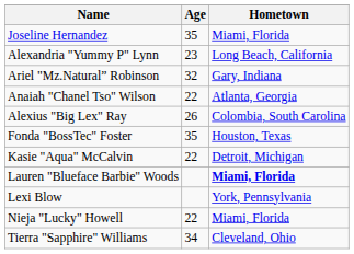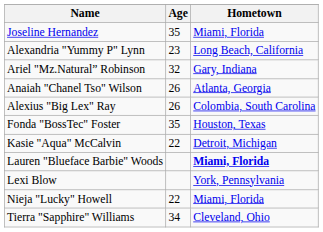Anaiah "Chanel Tso" Wilson | Age: 22 -> 26
